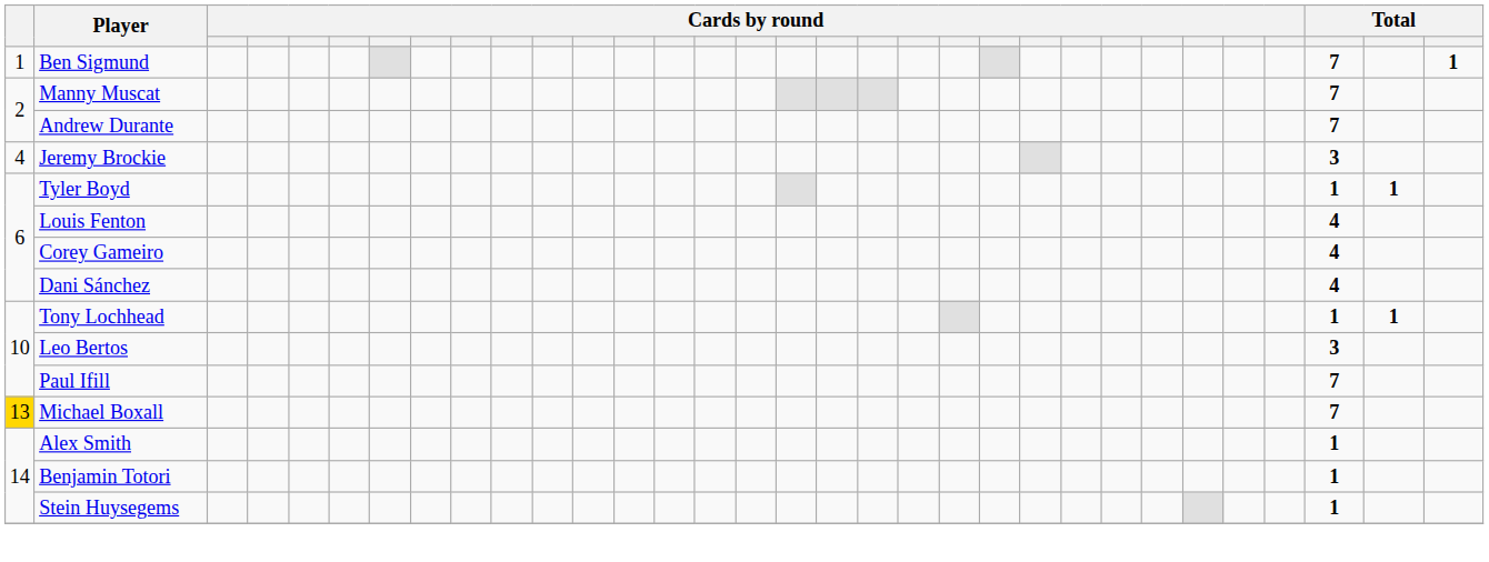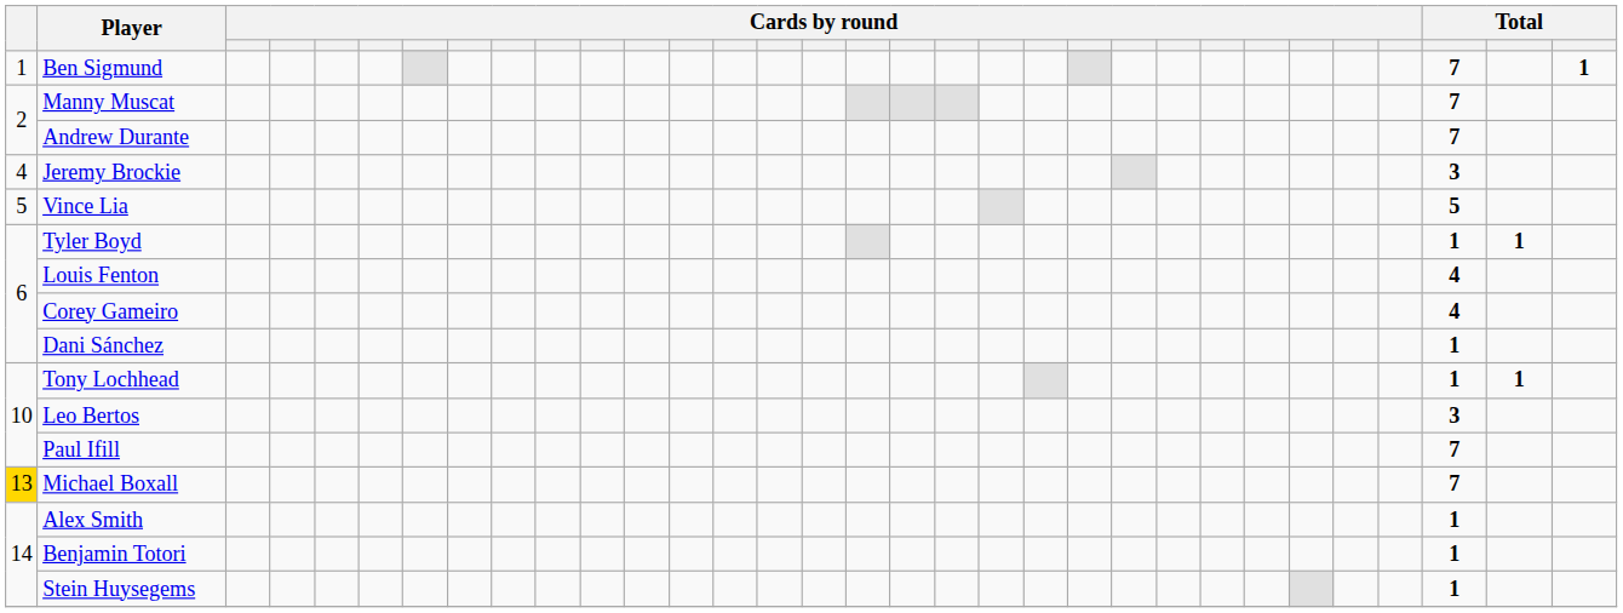+ row: 5 | Vince Lia | 5
Dani Sánchez | column 30: 4 -> 1
